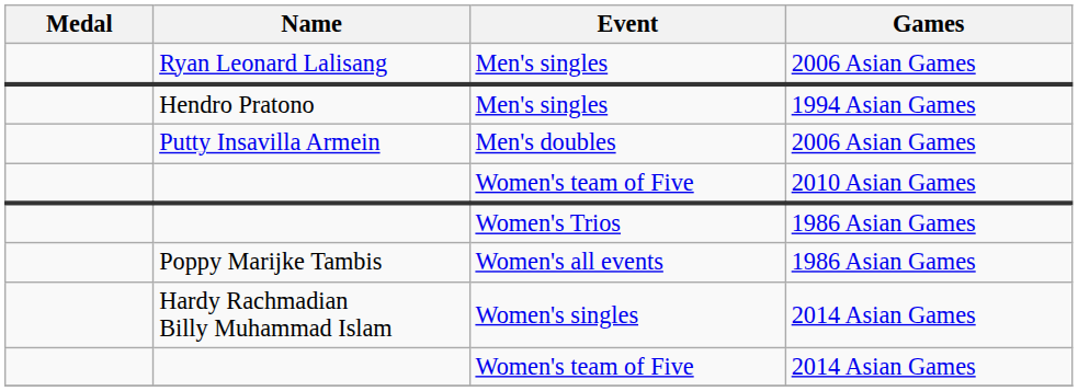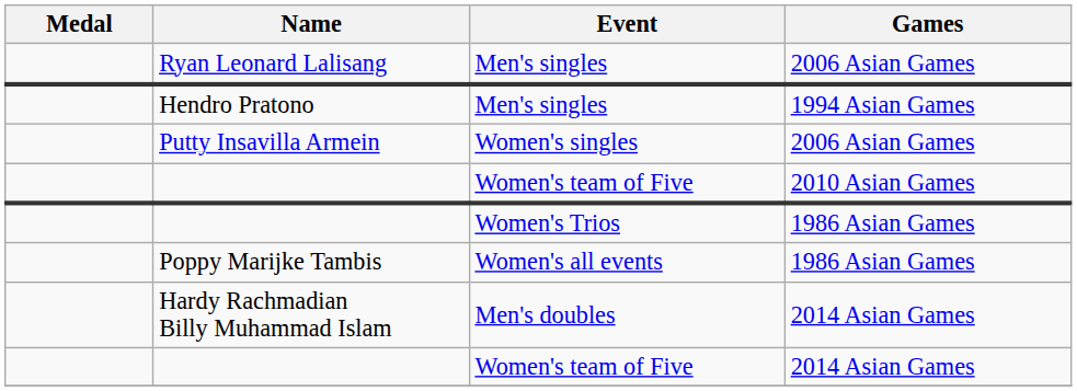Putty Insavilla Armein | Event: Men's doubles -> Women's singles
Hardy Rachmadian Billy Muhammad Islam | Event: Women's singles -> Men's doubles
